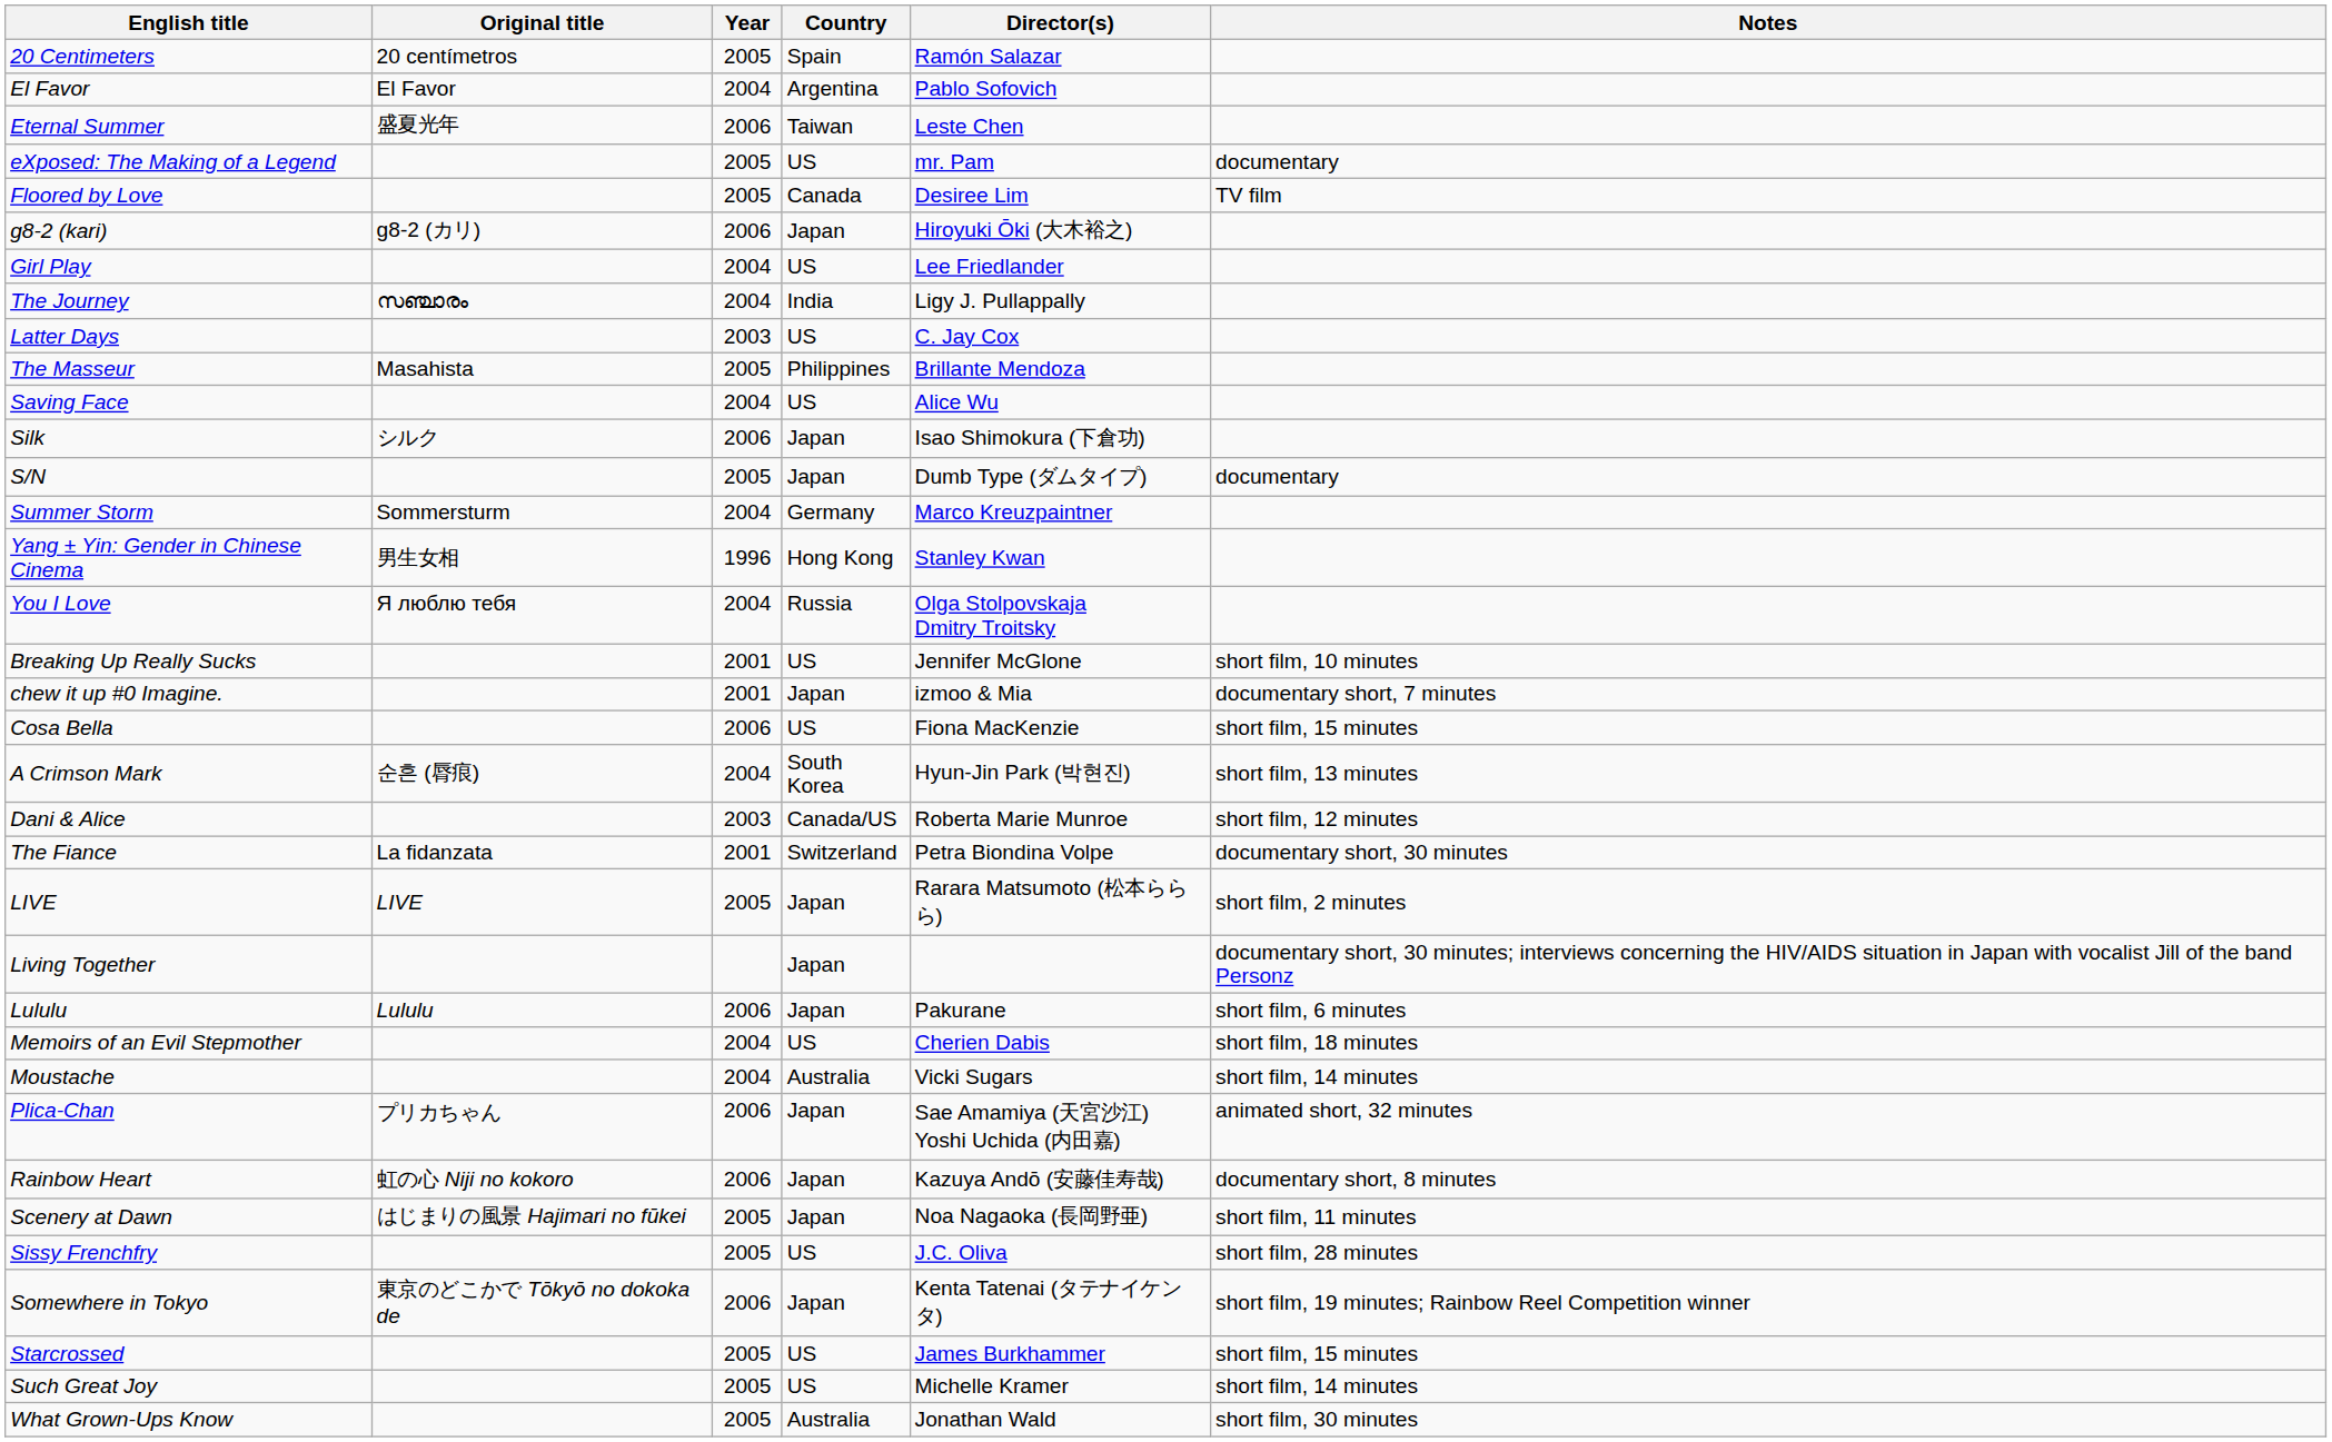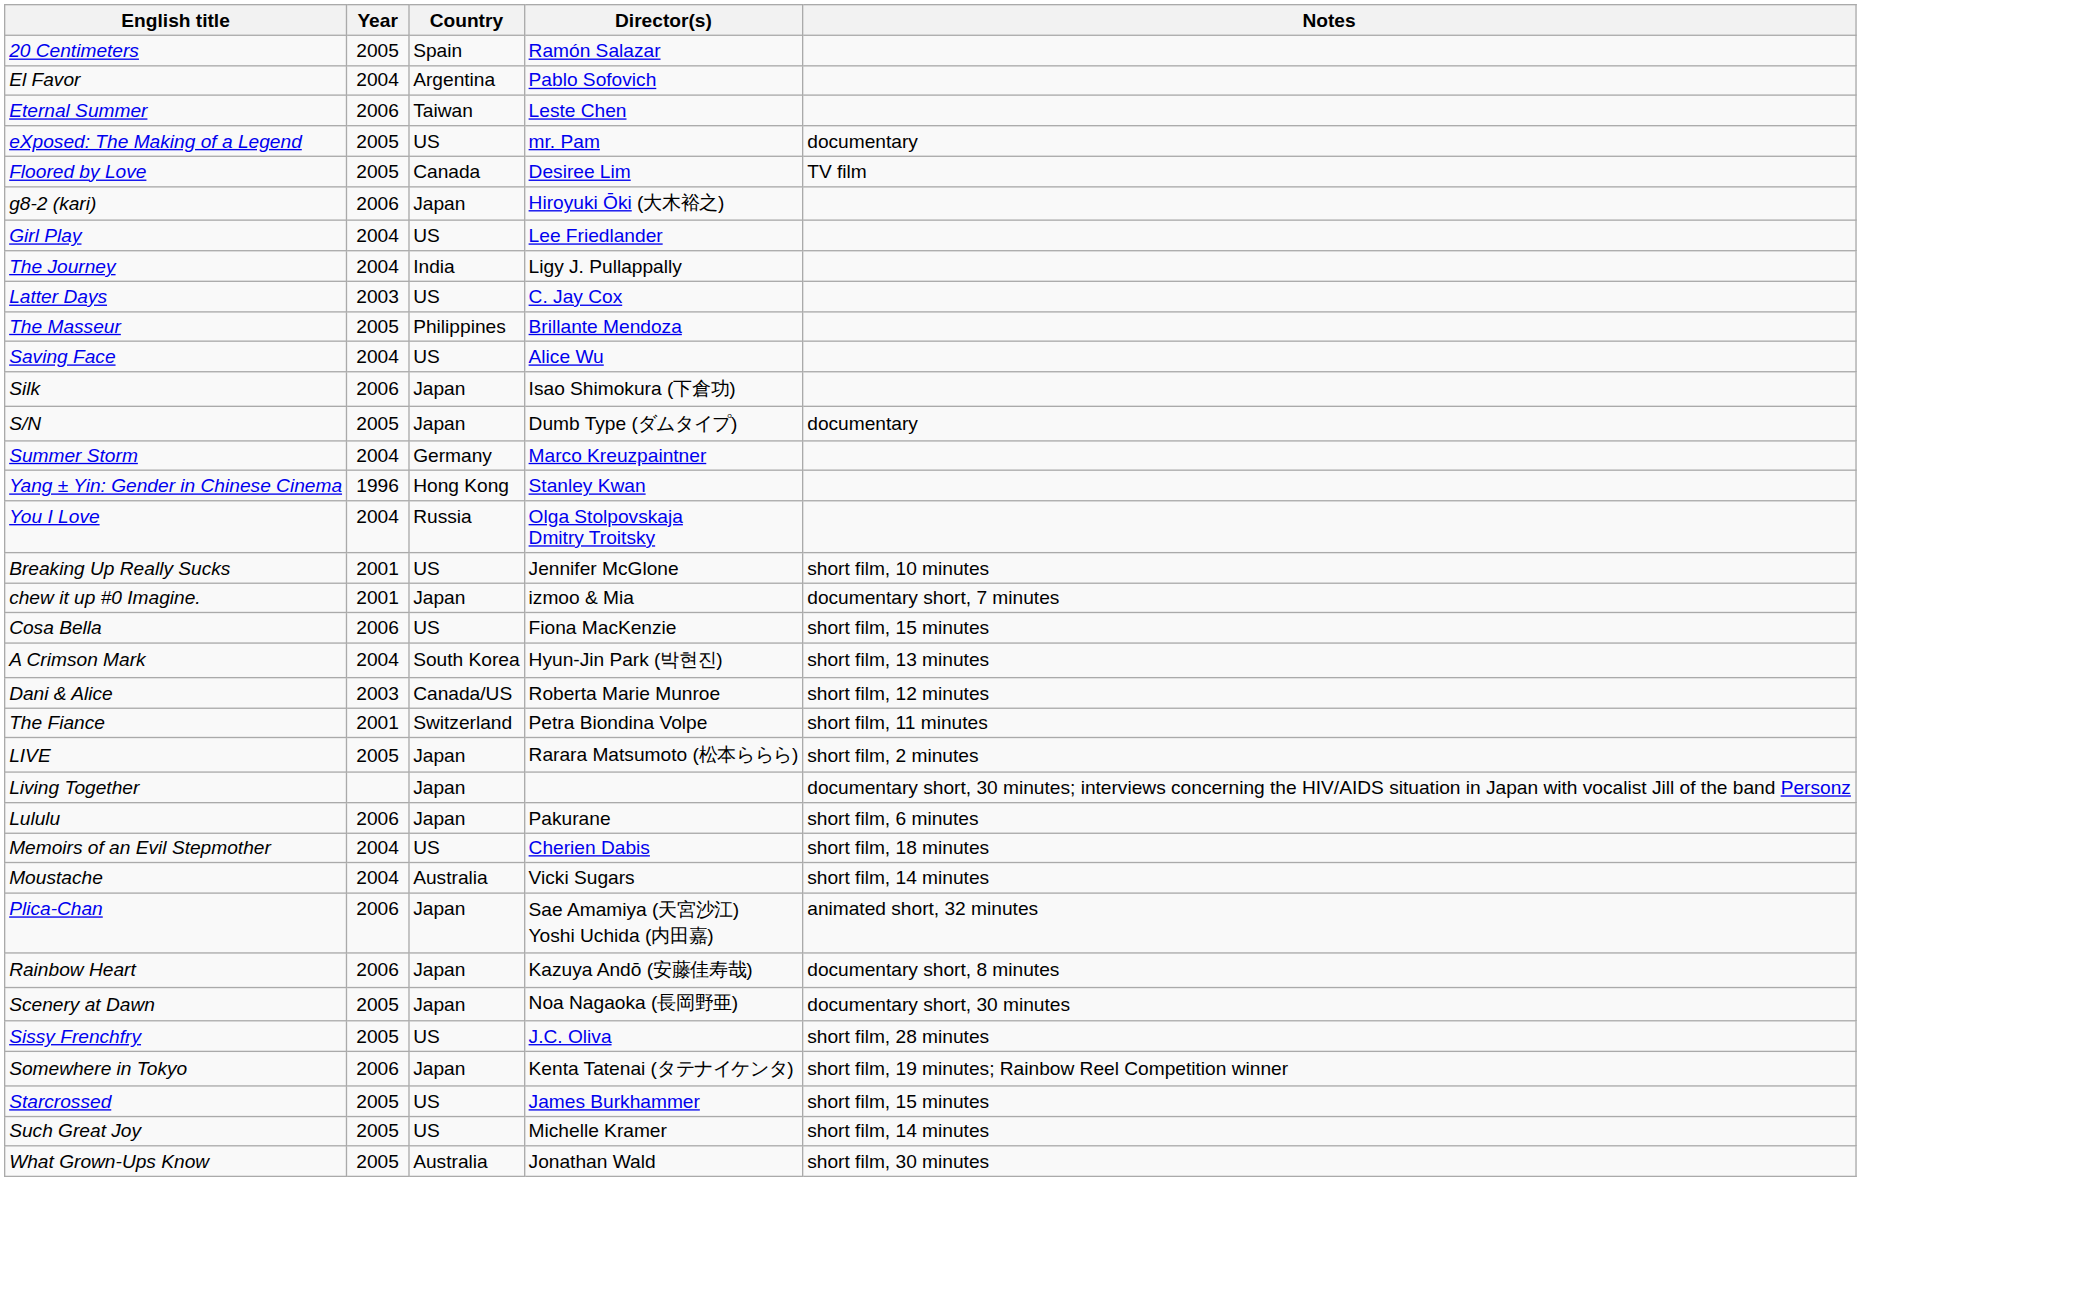- column: Original title | 20 centímetros | El Favor | 盛夏光年 | g8-2 (カリ) | സഞ്ചാരം | Masahista | シルク | Sommersturm | 男生女相 | Я люблю тебя | 순흔 (脣痕) | La fidanzata | LIVE | Lululu | プリカちゃん | 虹の心 Niji no kokoro | はじまりの風景 Hajimari no fūkei | 東京のどこかで Tōkyō no dokoka de
The Fiance | Notes: documentary short, 30 minutes -> short film, 11 minutes
Scenery at Dawn | Notes: short film, 11 minutes -> documentary short, 30 minutes
